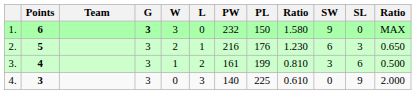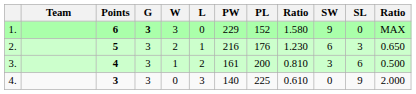columns swapped: Team <-> Points
1. | PW: 232 -> 229
1. | PL: 150 -> 152
3. | PL: 199 -> 200
